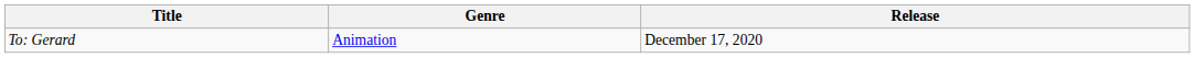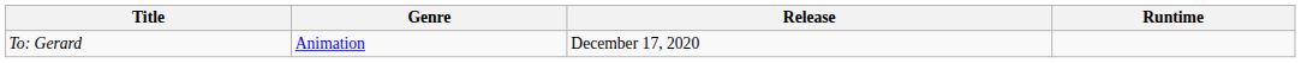+ column: Runtime
